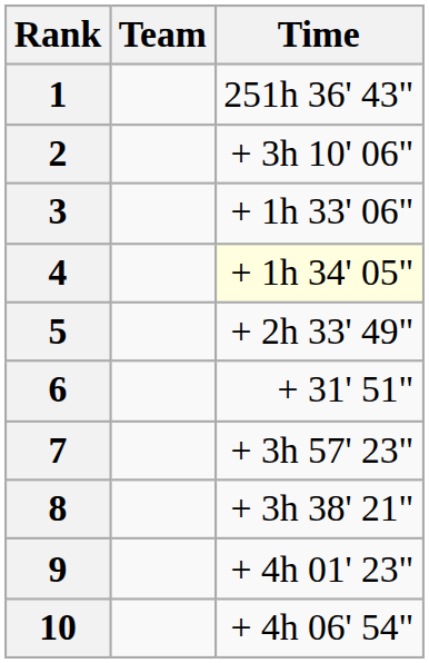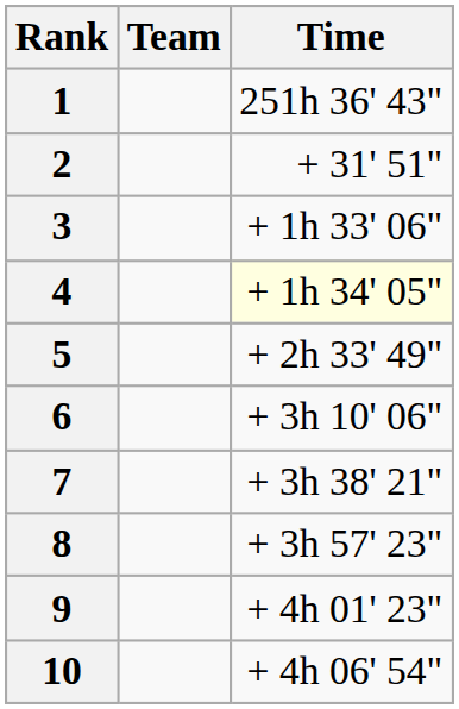2 | Time: + 3h 10' 06" -> + 31' 51"
6 | Time: + 31' 51" -> + 3h 10' 06"
7 | Time: + 3h 57' 23" -> + 3h 38' 21"
8 | Time: + 3h 38' 21" -> + 3h 57' 23"
